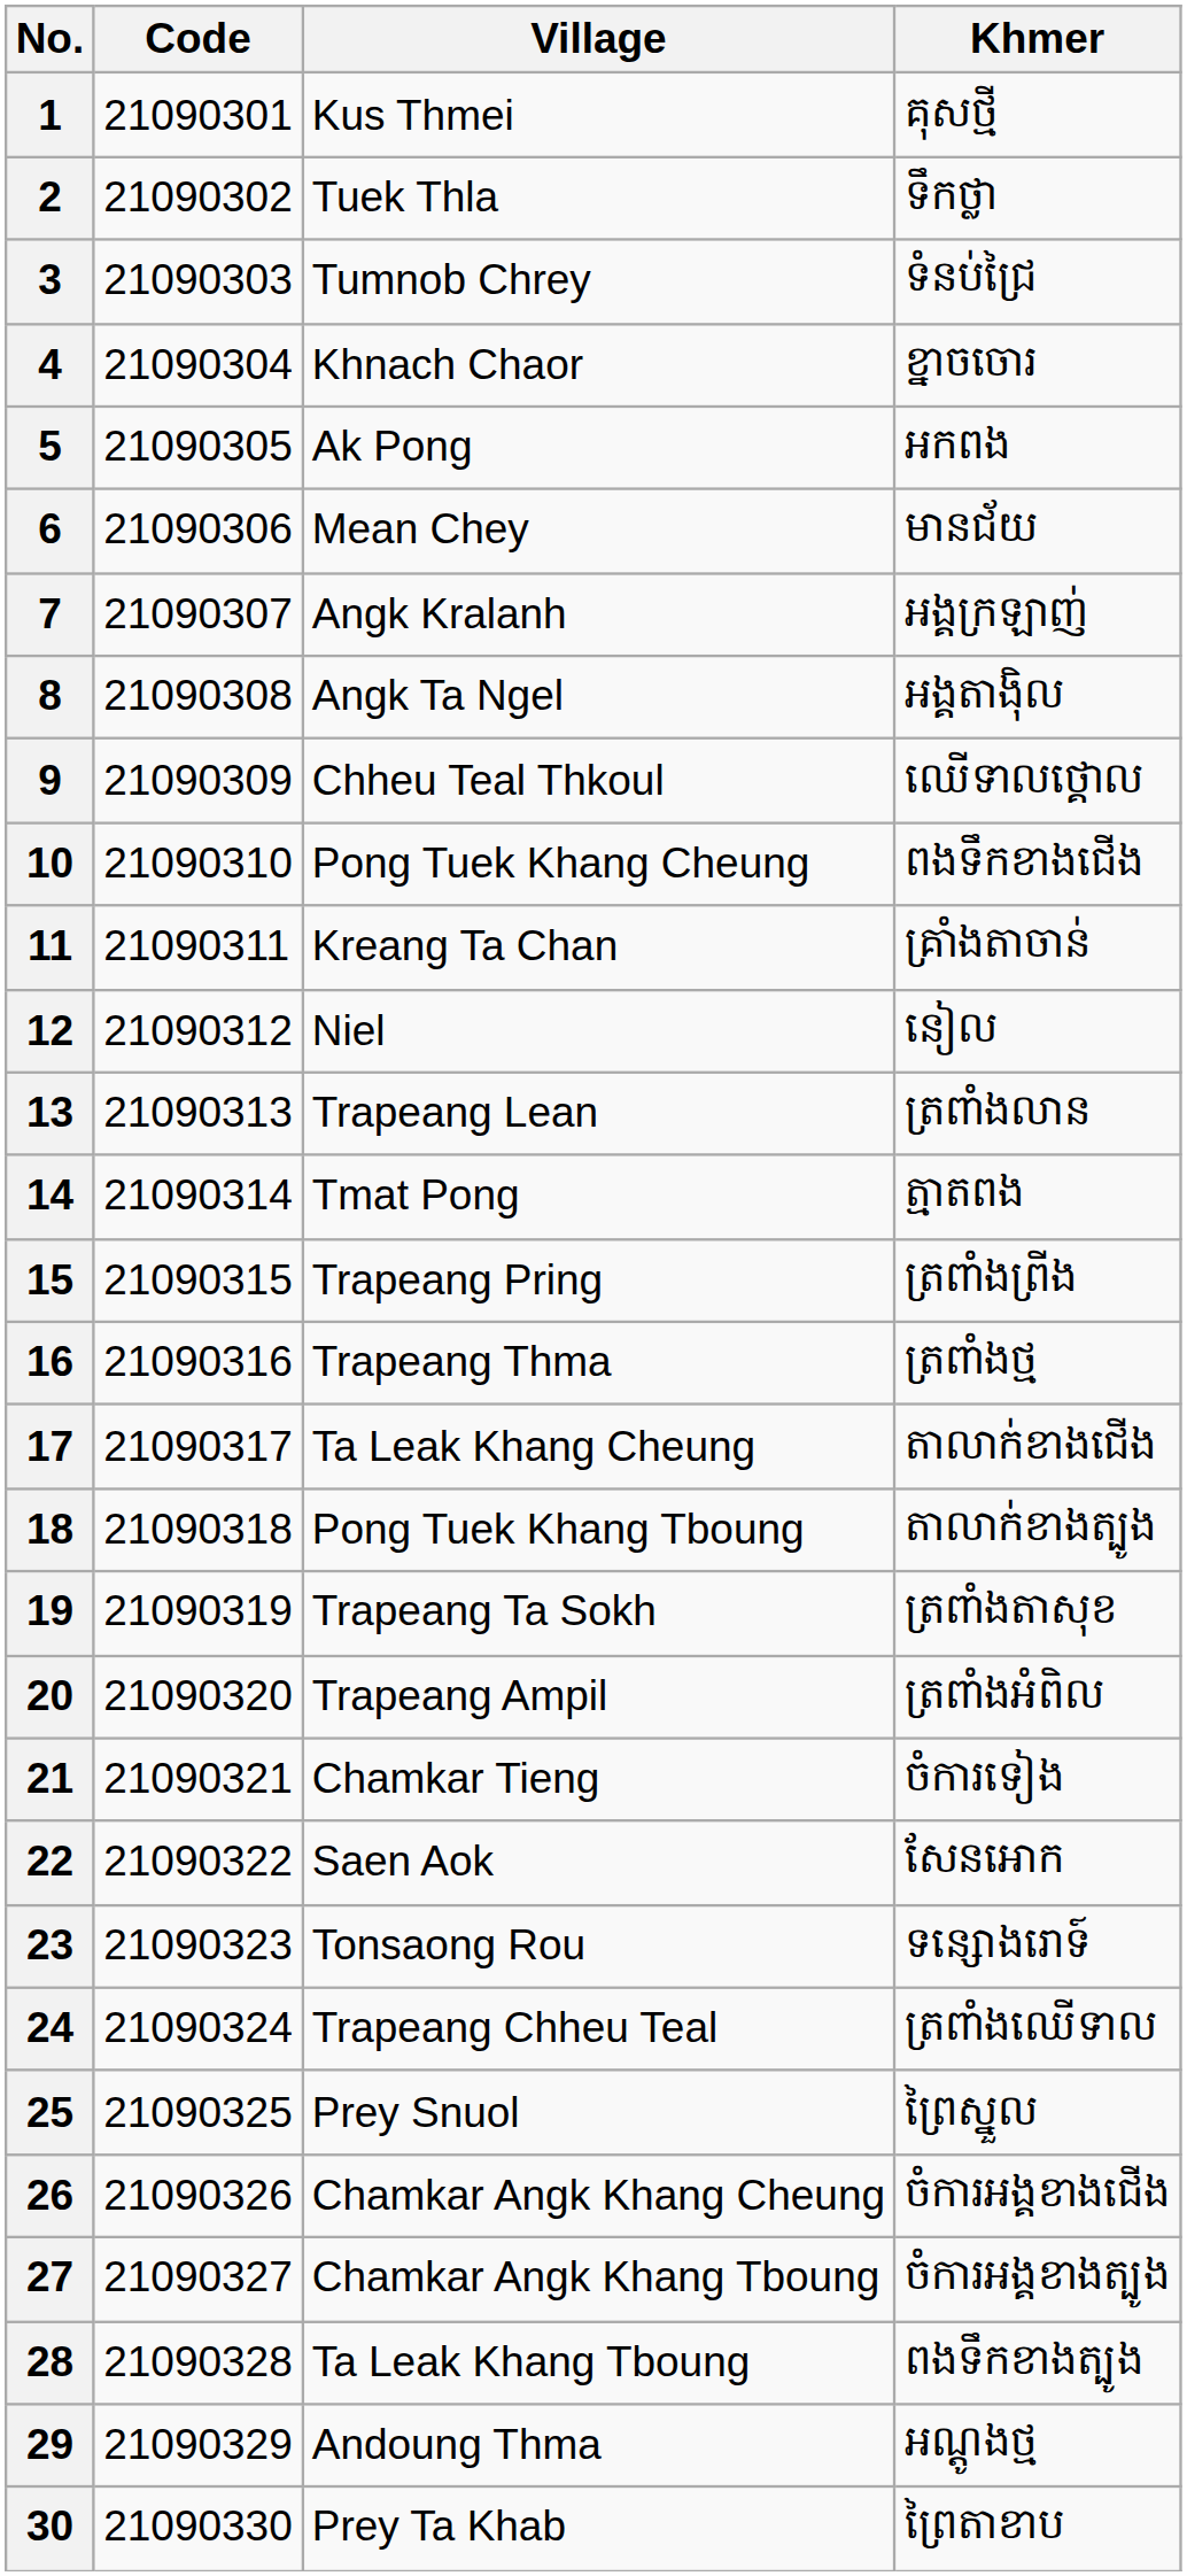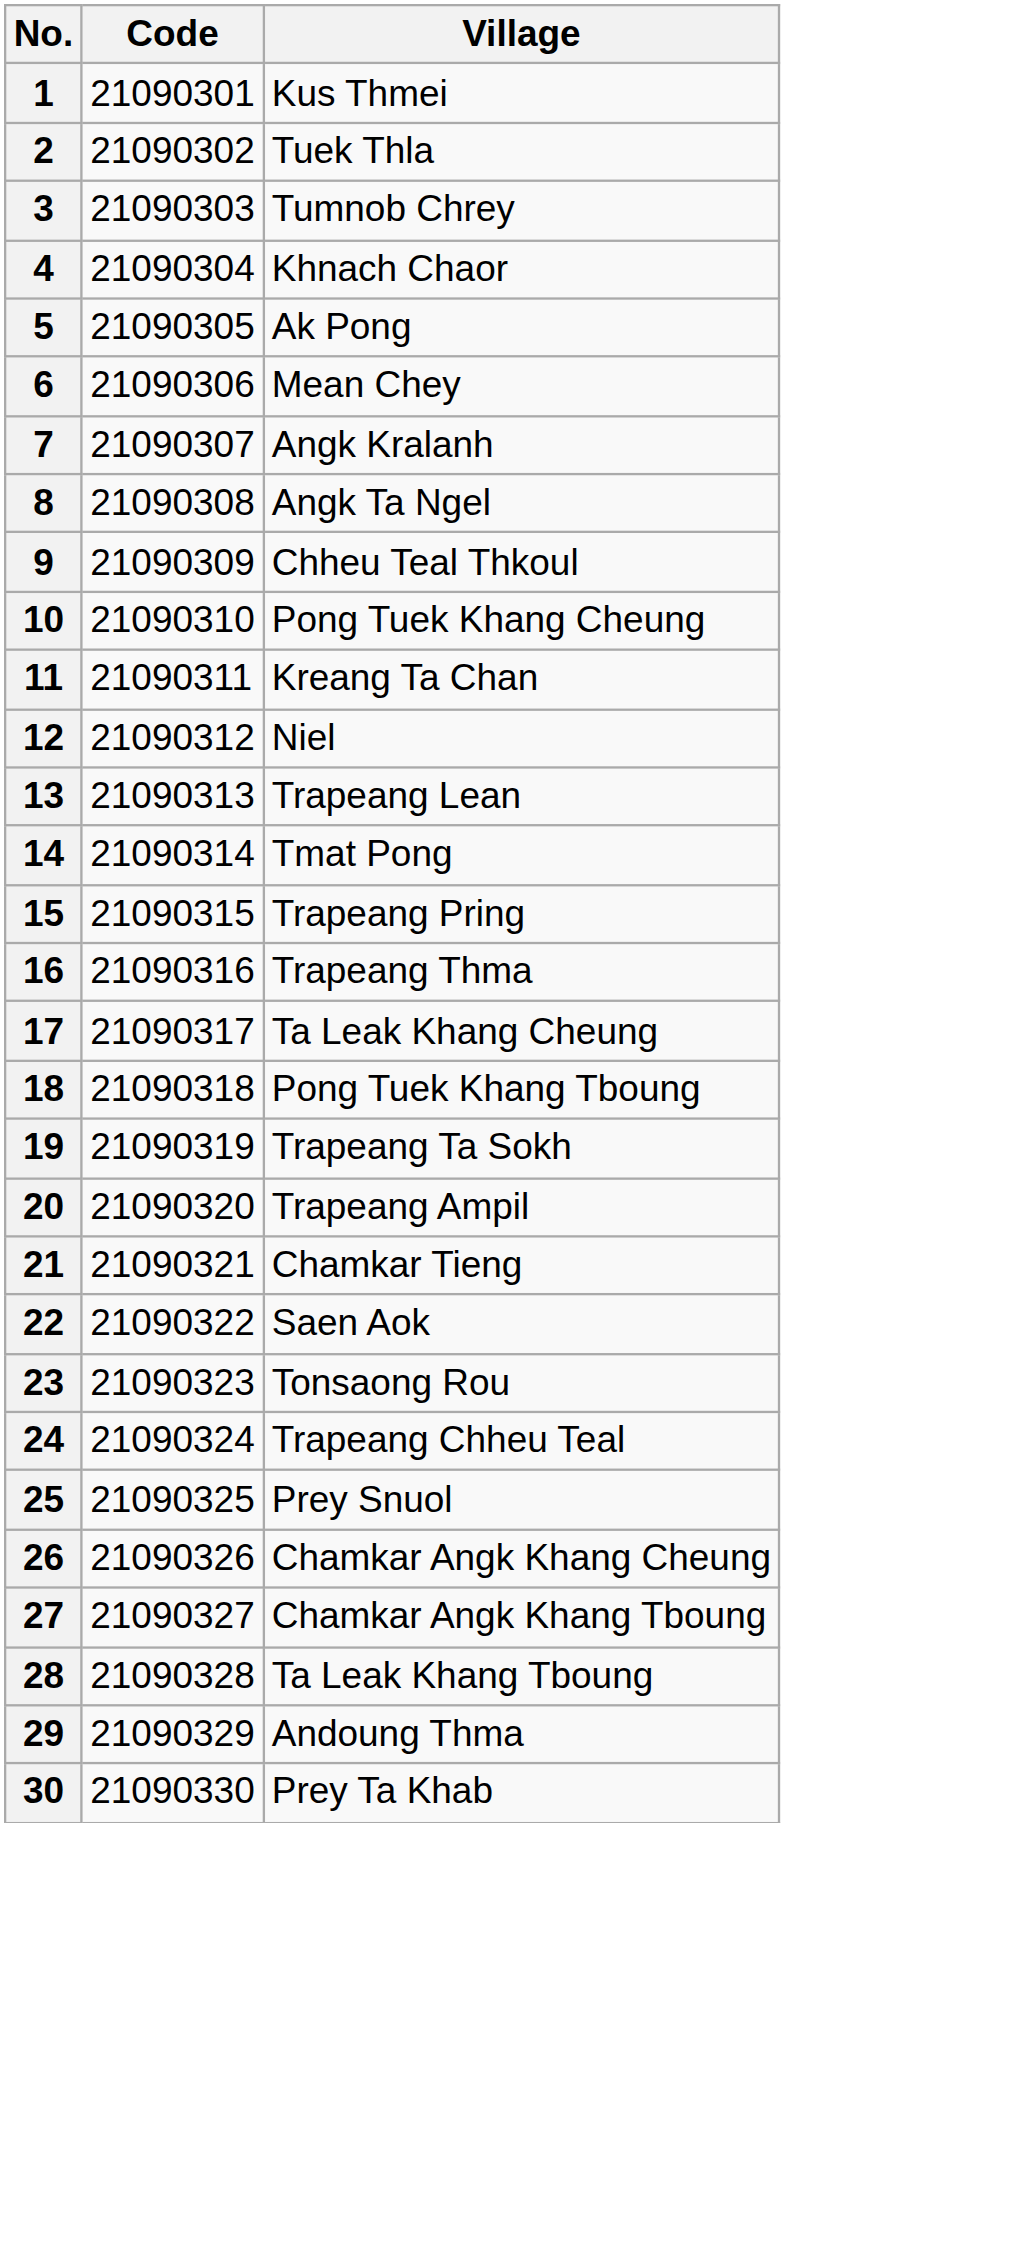- column: Khmer | គុសថ្មី | ទឹកថ្លា | ទំនប់ជ្រៃ | ខ្នាចចោរ | អកពង | មានជ័យ | អង្គក្រឡាញ់ | អង្គតាង៉ិល | ឈើទាលថ្គោល | ពងទឹកខាងជើង | គ្រាំងតាចាន់ | នៀល | ត្រពាំងលាន | ត្មាតពង | ត្រពាំងព្រីង | ត្រពាំងថ្ម | តាលាក់ខាងជើង | តាលាក់ខាងត្បូង | ត្រពាំងតាសុខ | ត្រពាំងអំពិល | ចំការទៀង | សែនអោក | ទន្សោងរោទ៍ | ត្រពាំងឈើទាល | ព្រៃស្នួល | ចំការអង្គខាងជើង | ចំការអង្គខាងត្បូង | ពងទឹកខាងត្បូង | អណ្ដូងថ្ម | ព្រៃតាខាប
